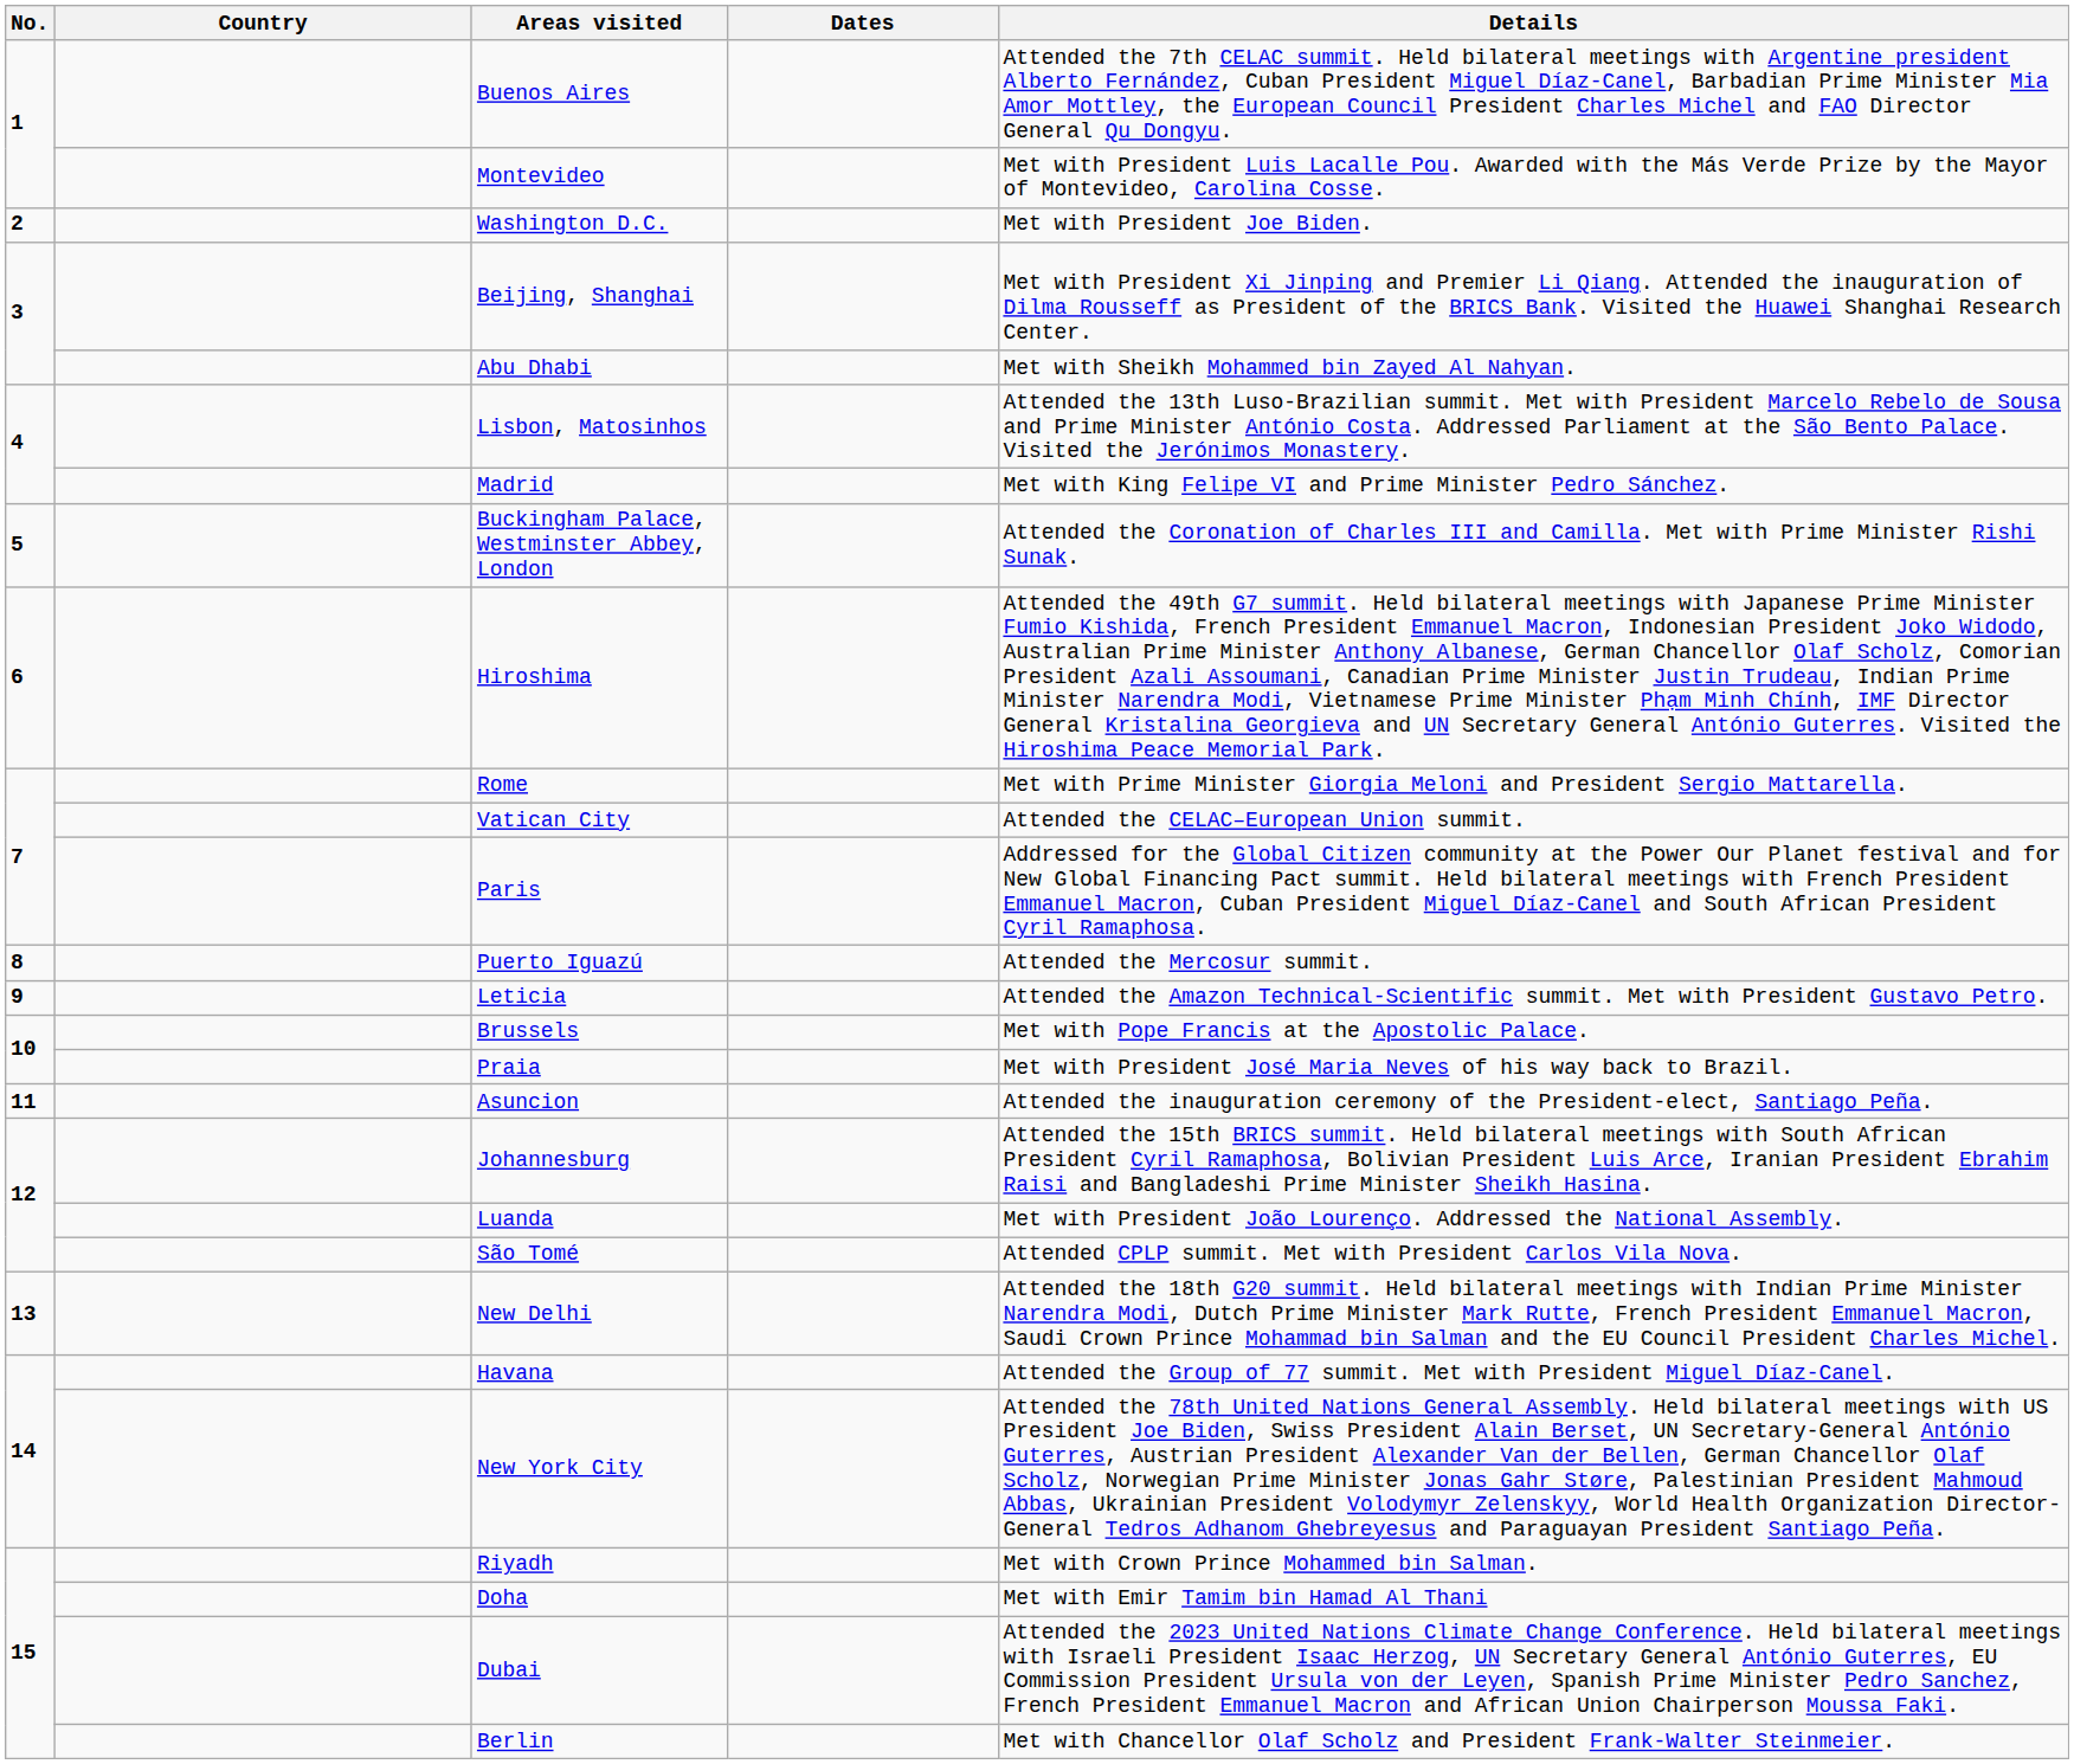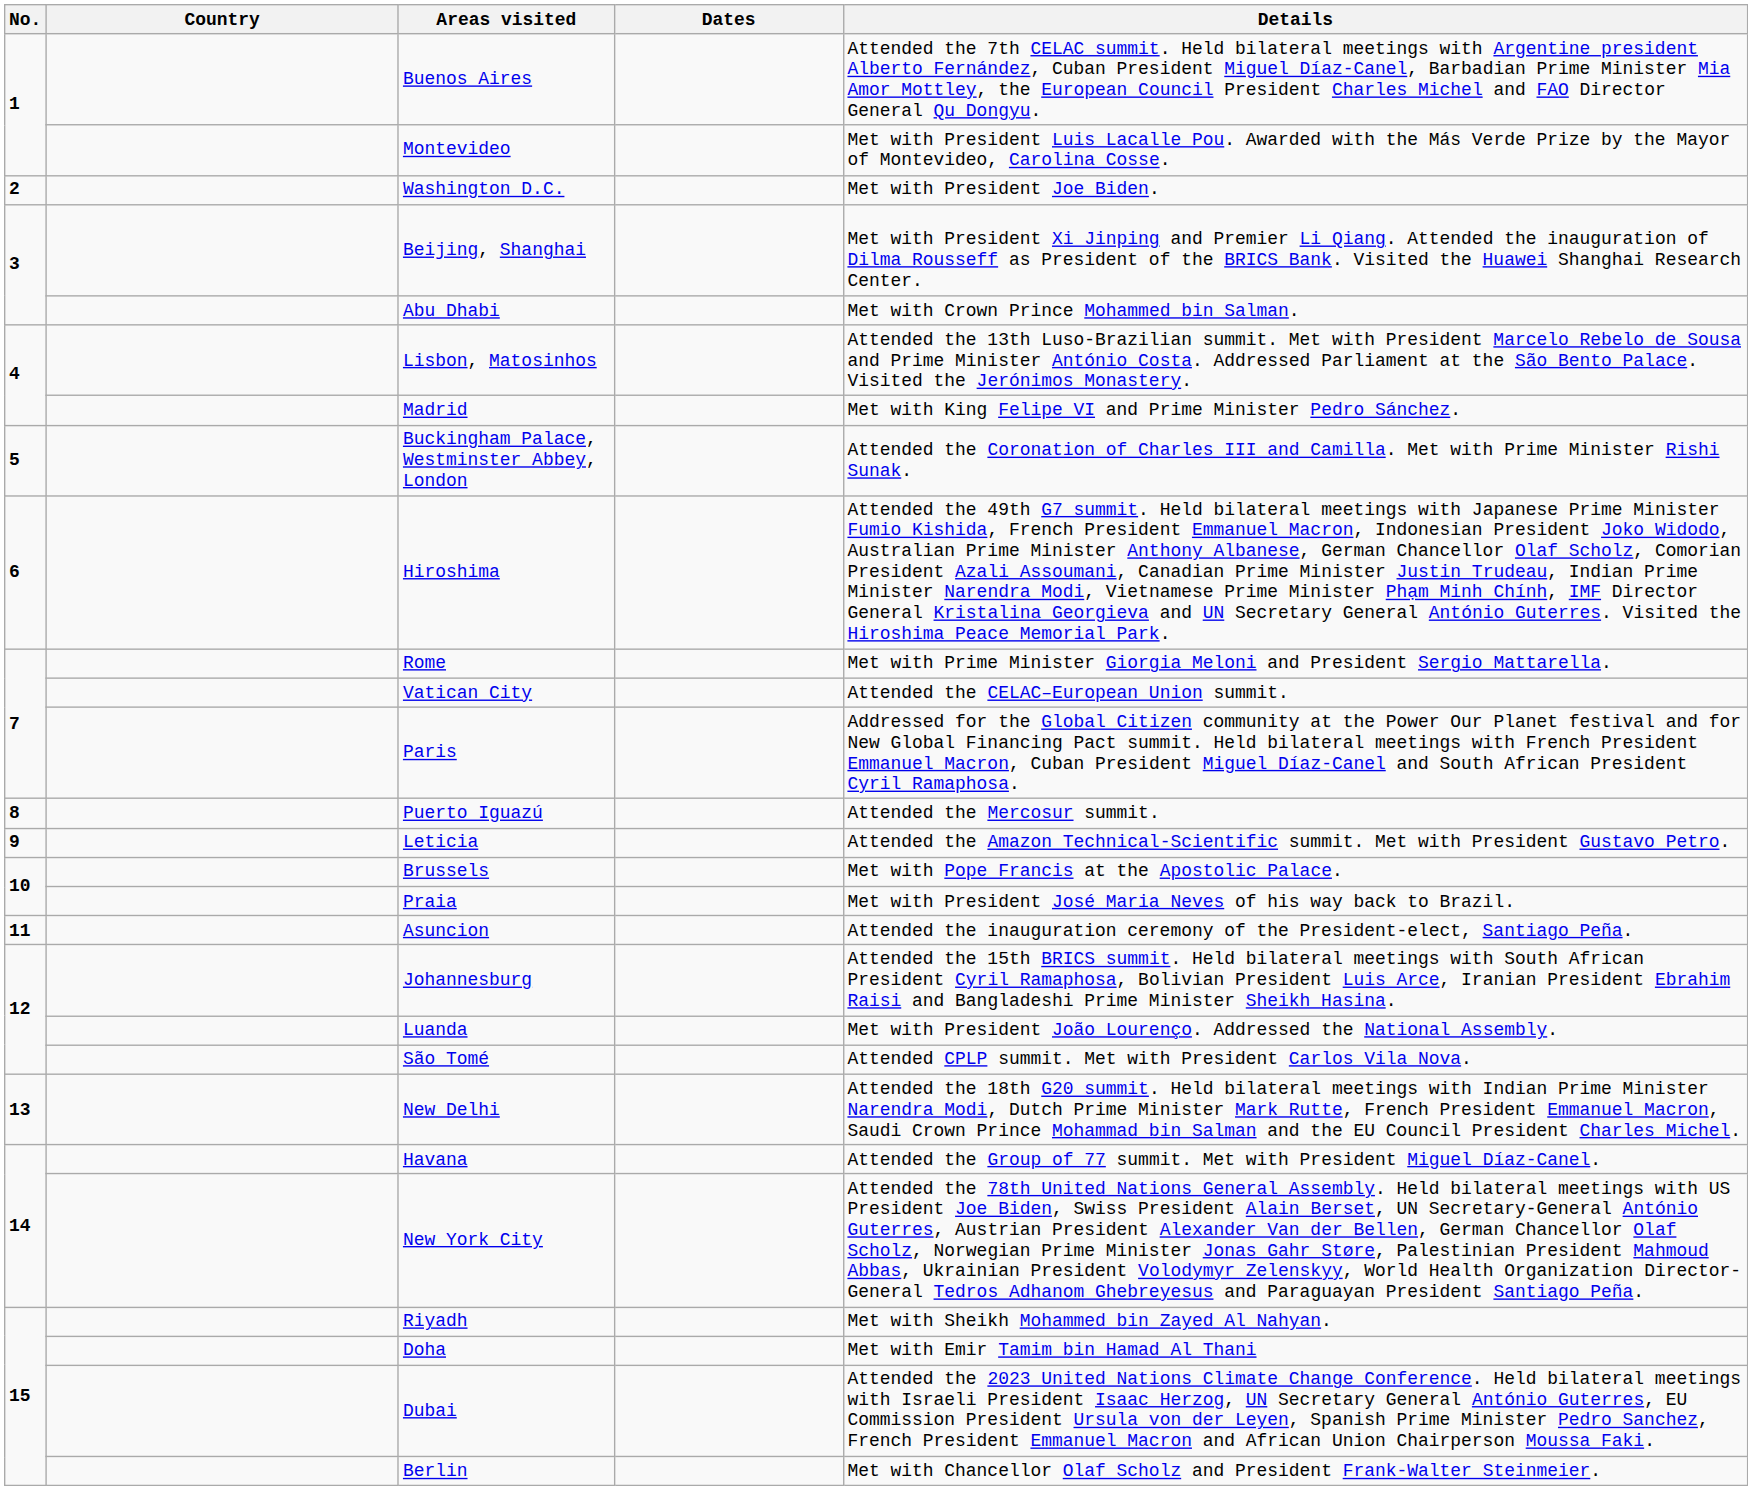Abu Dhabi | Details: Met with Sheikh Mohammed bin Zayed Al Nahyan. -> Met with Crown Prince Mohammed bin Salman.
Riyadh | Details: Met with Crown Prince Mohammed bin Salman. -> Met with Sheikh Mohammed bin Zayed Al Nahyan.
